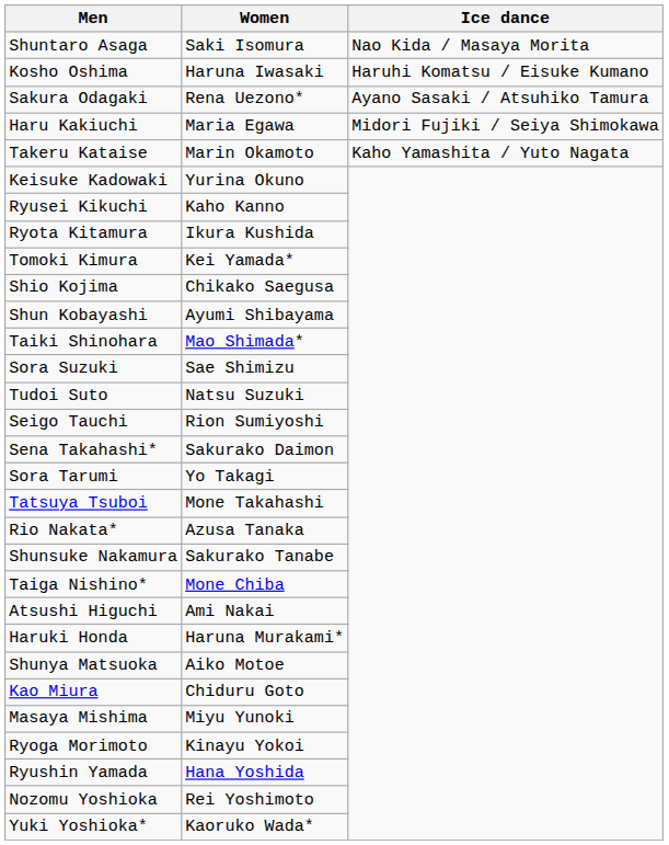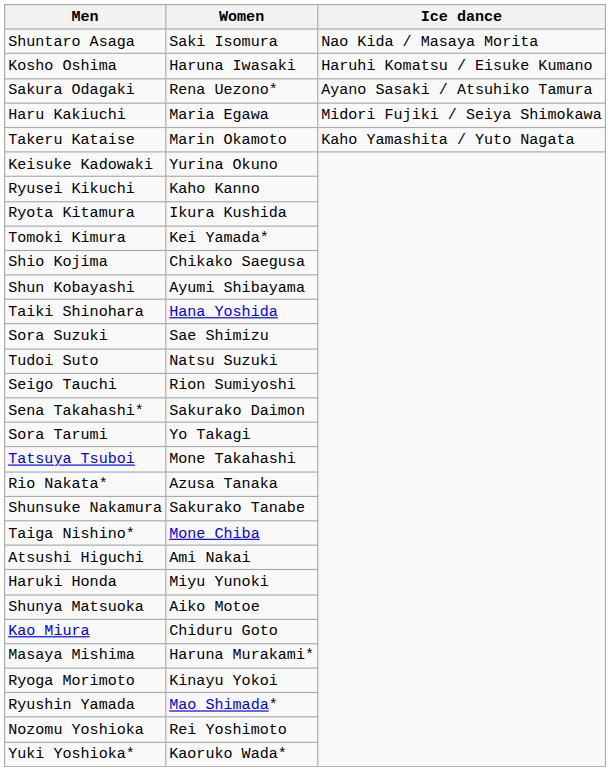Taiki Shinohara | Women: Mao Shimada* -> Hana Yoshida
Haruki Honda | Women: Haruna Murakami* -> Miyu Yunoki
Masaya Mishima | Women: Miyu Yunoki -> Haruna Murakami*
Ryushin Yamada | Women: Hana Yoshida -> Mao Shimada*
